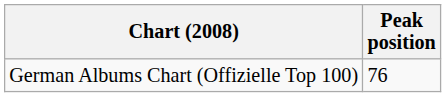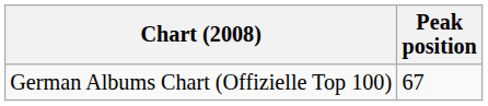German Albums Chart (Offizielle Top 100) | Peak position: 76 -> 67
